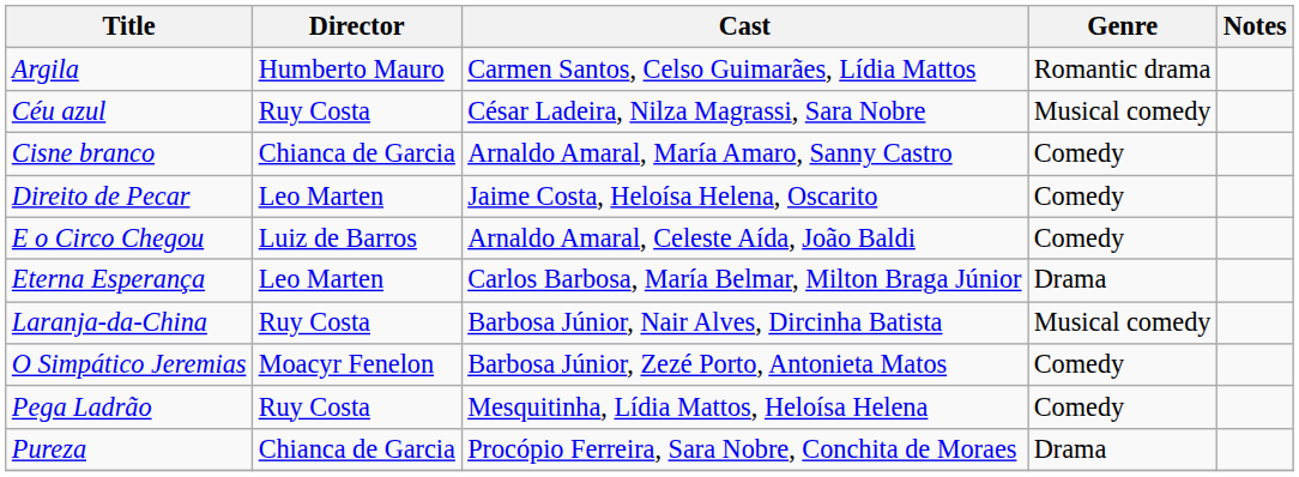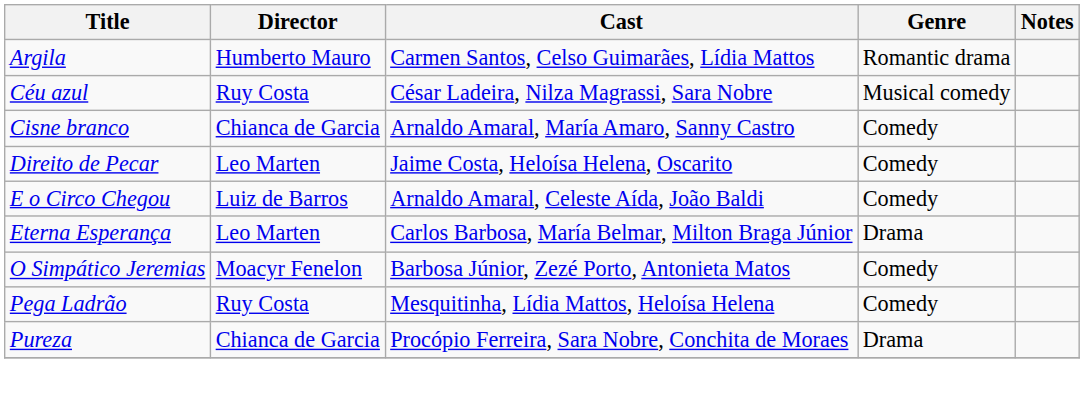- row: Laranja-da-China | Ruy Costa | Barbosa Júnior, Nair Alves, Dircinha Batista | Musical comedy
